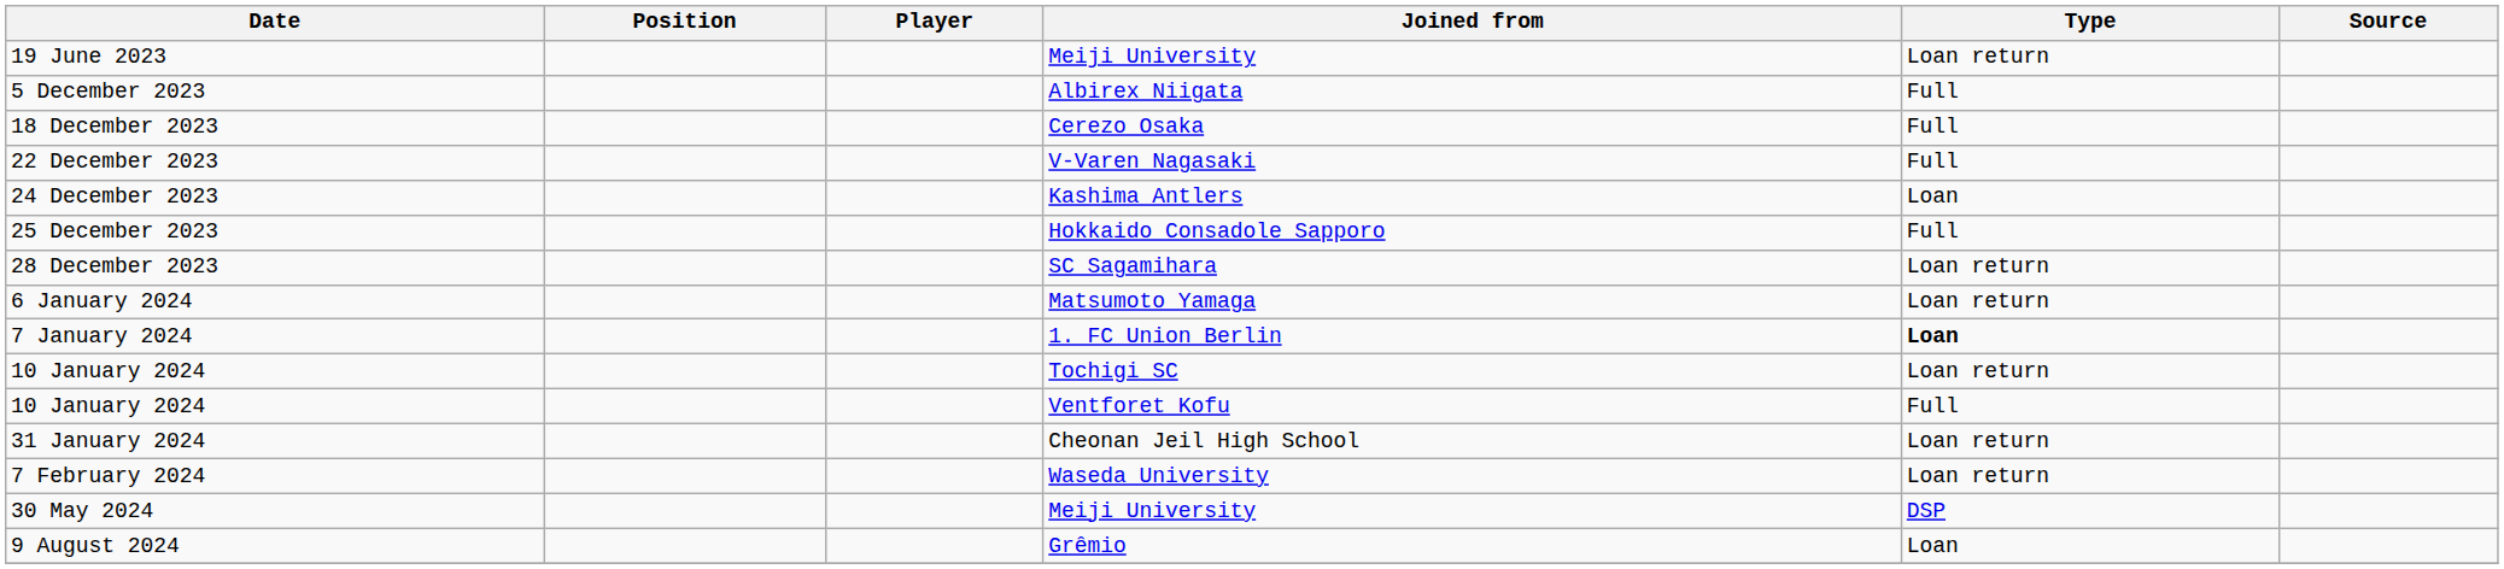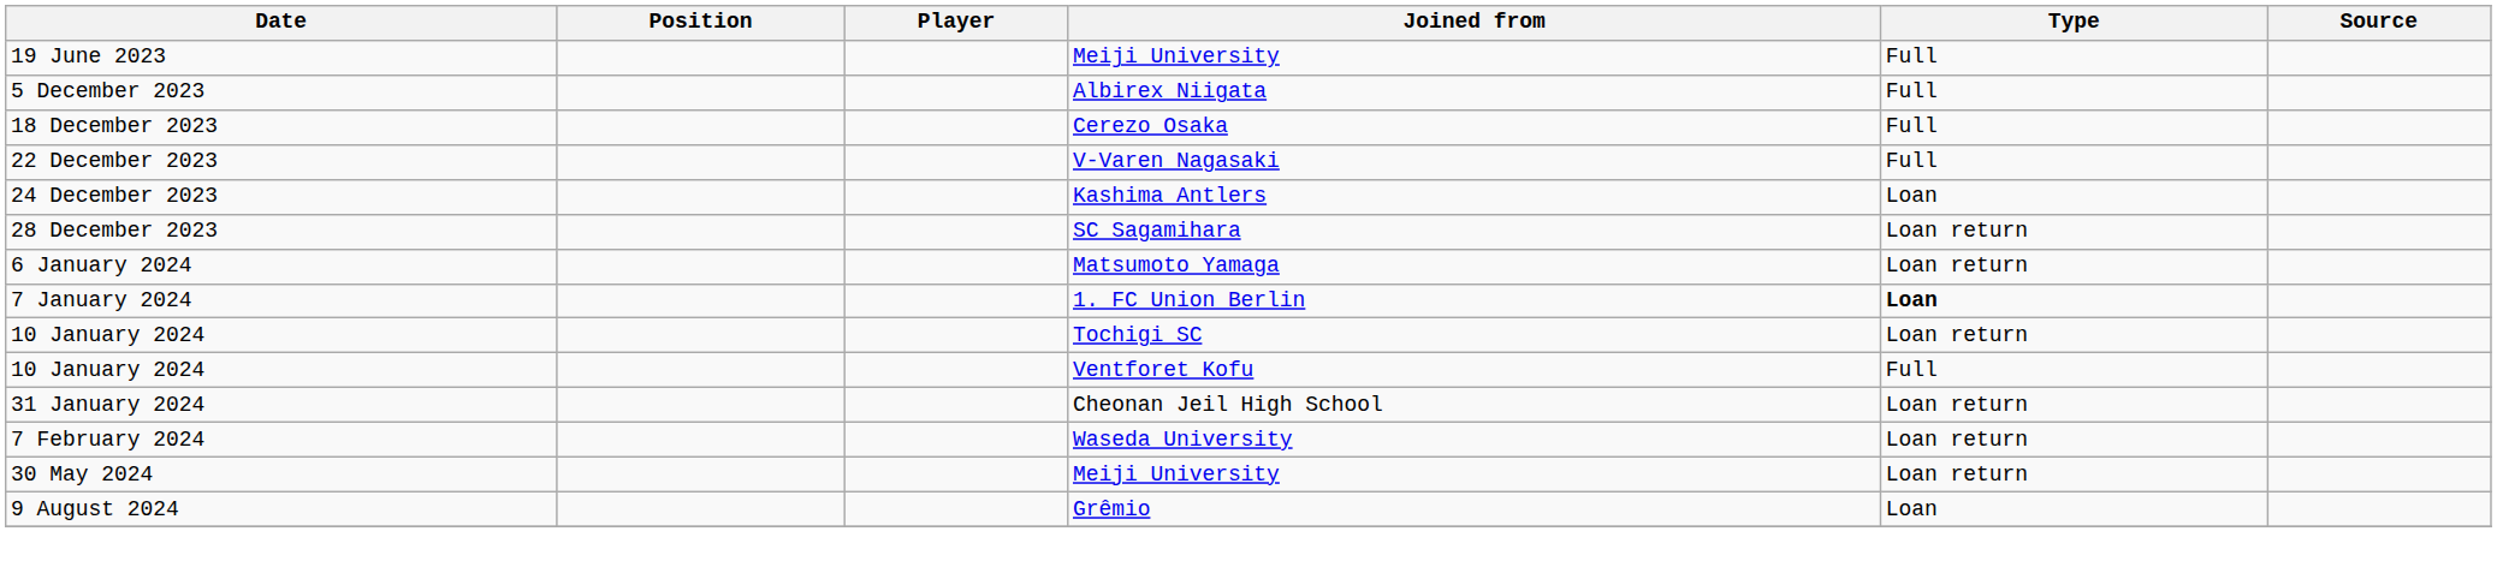19 June 2023 | Type: Loan return -> Full
- row: 25 December 2023 | Hokkaido Consadole Sapporo | Full
30 May 2024 | Type: DSP -> Loan return
